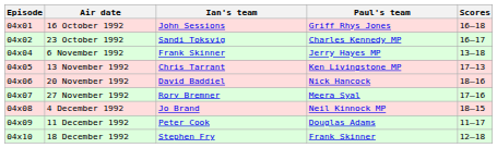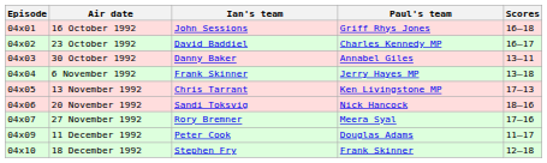23 October 1992 | Ian's team: Sandi Toksvig -> David Baddiel
+ row: 04x03 | 30 October 1992 | Danny Baker | Annabel Giles | 13–11
20 November 1992 | Ian's team: David Baddiel -> Sandi Toksvig
- row: 04x08 | 4 December 1992 | Jo Brand | Neil Kinnock MP | 18–15
